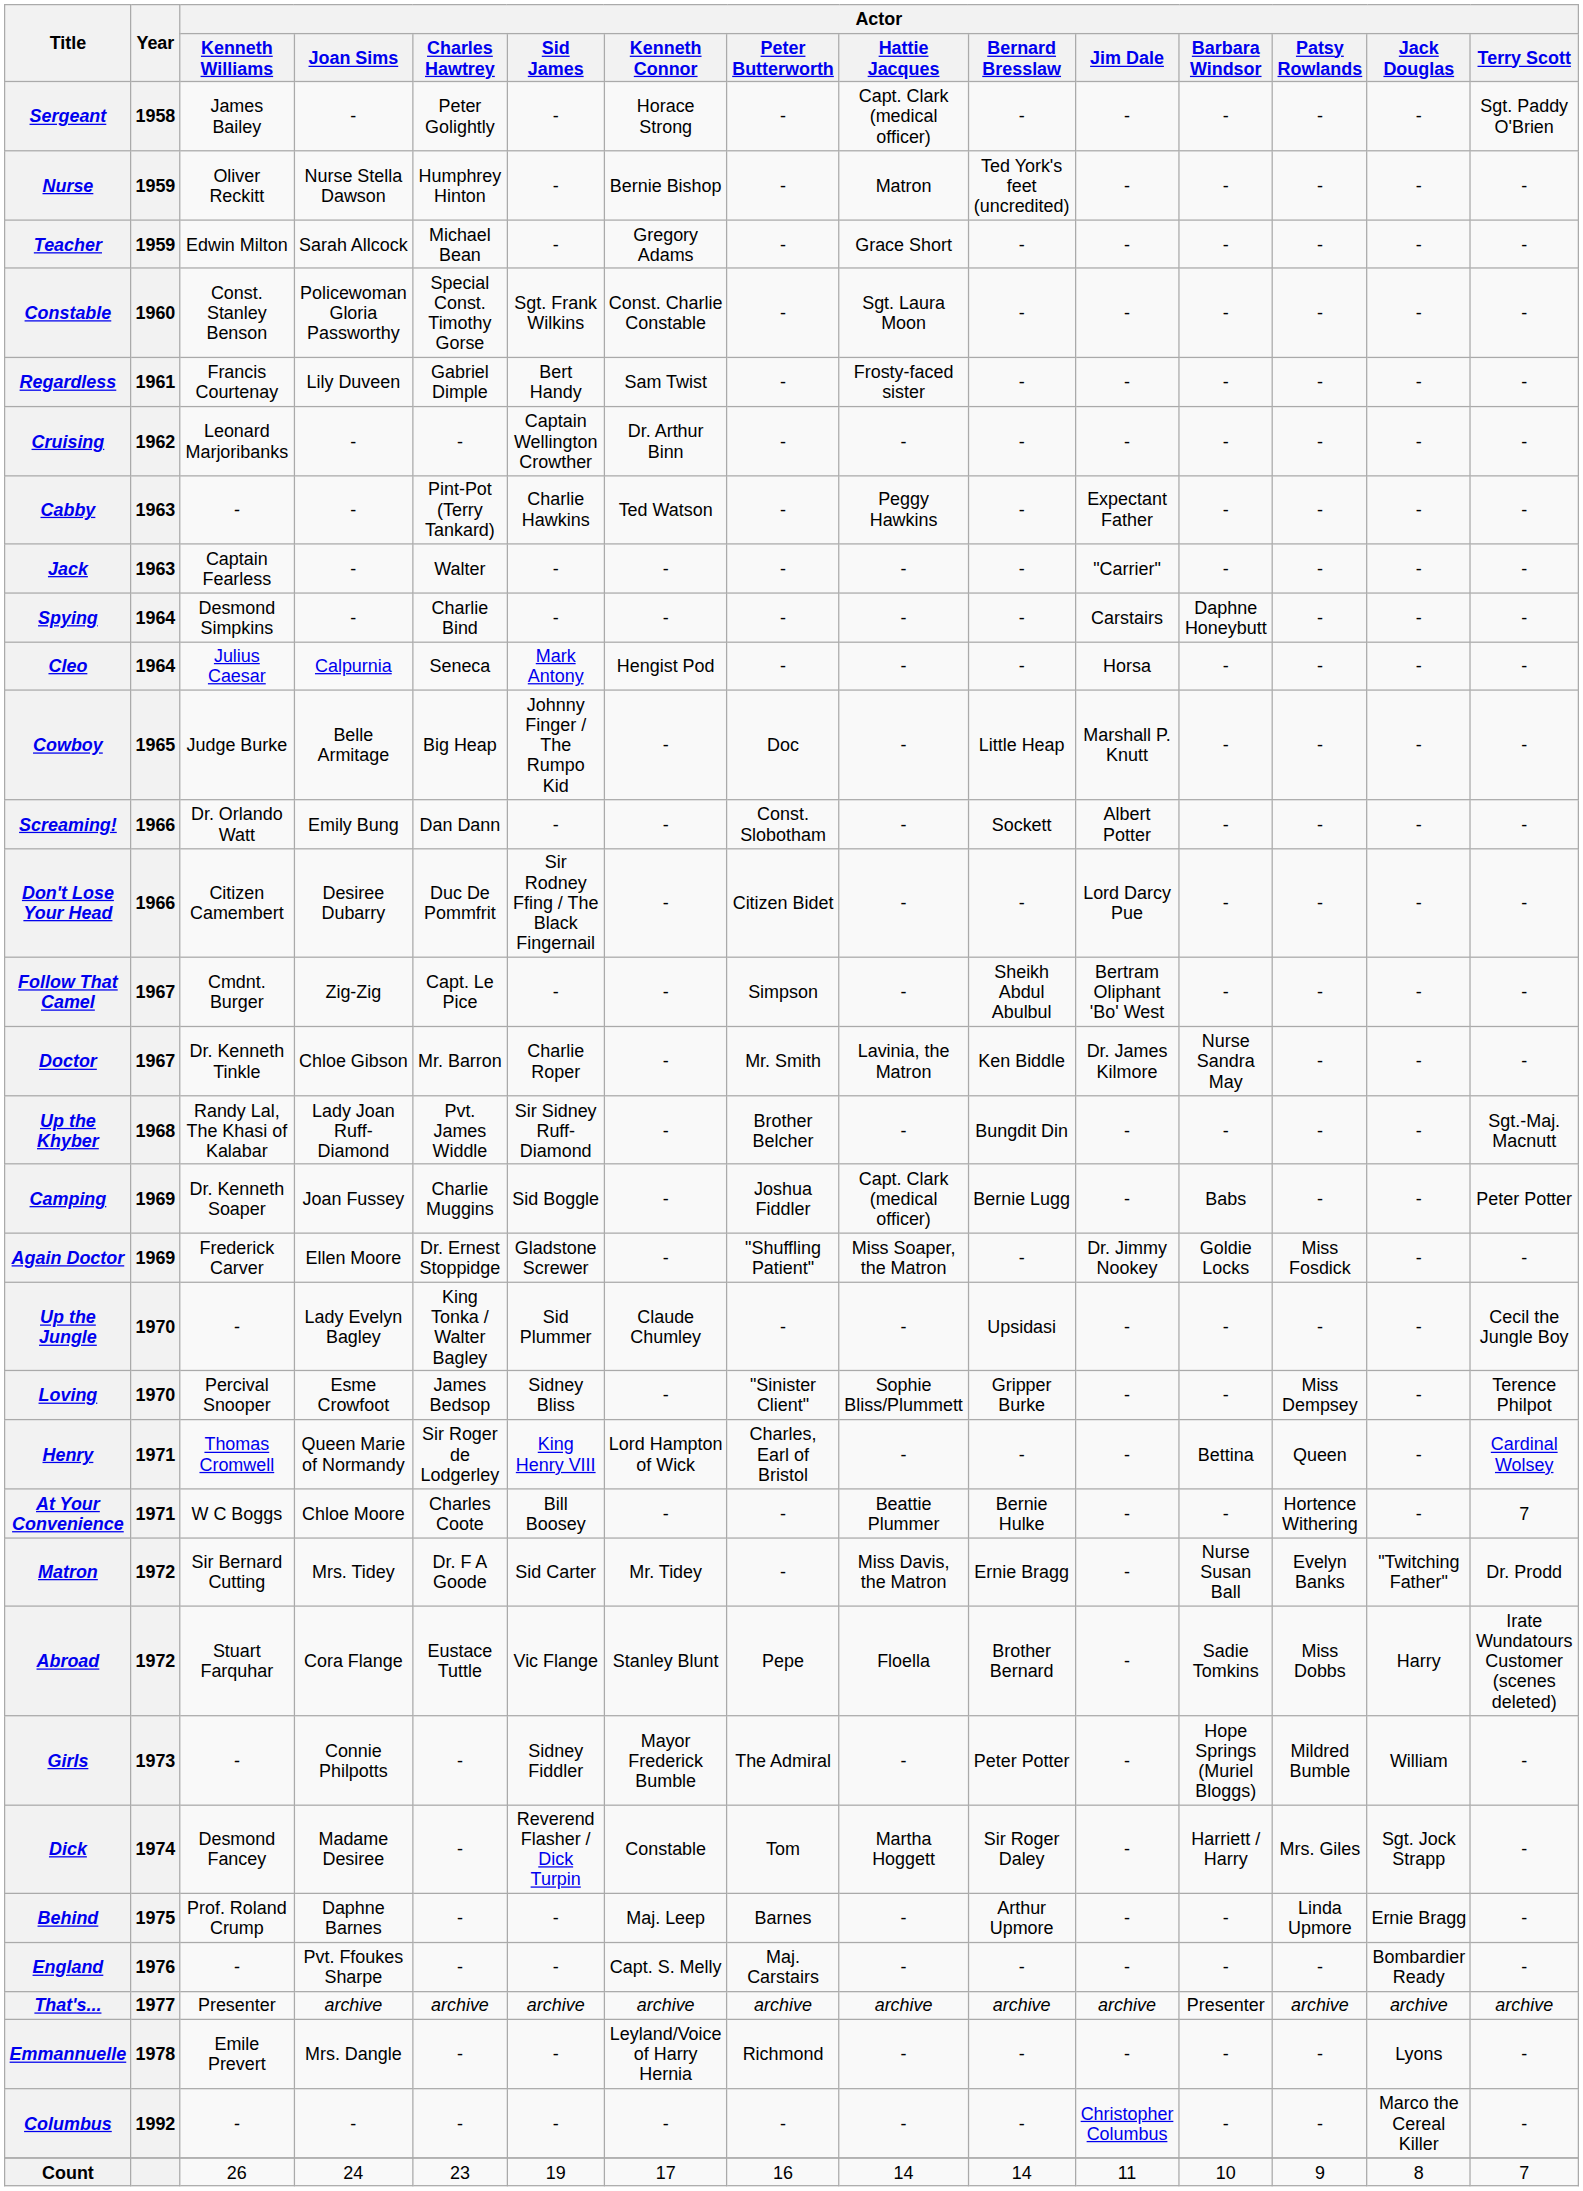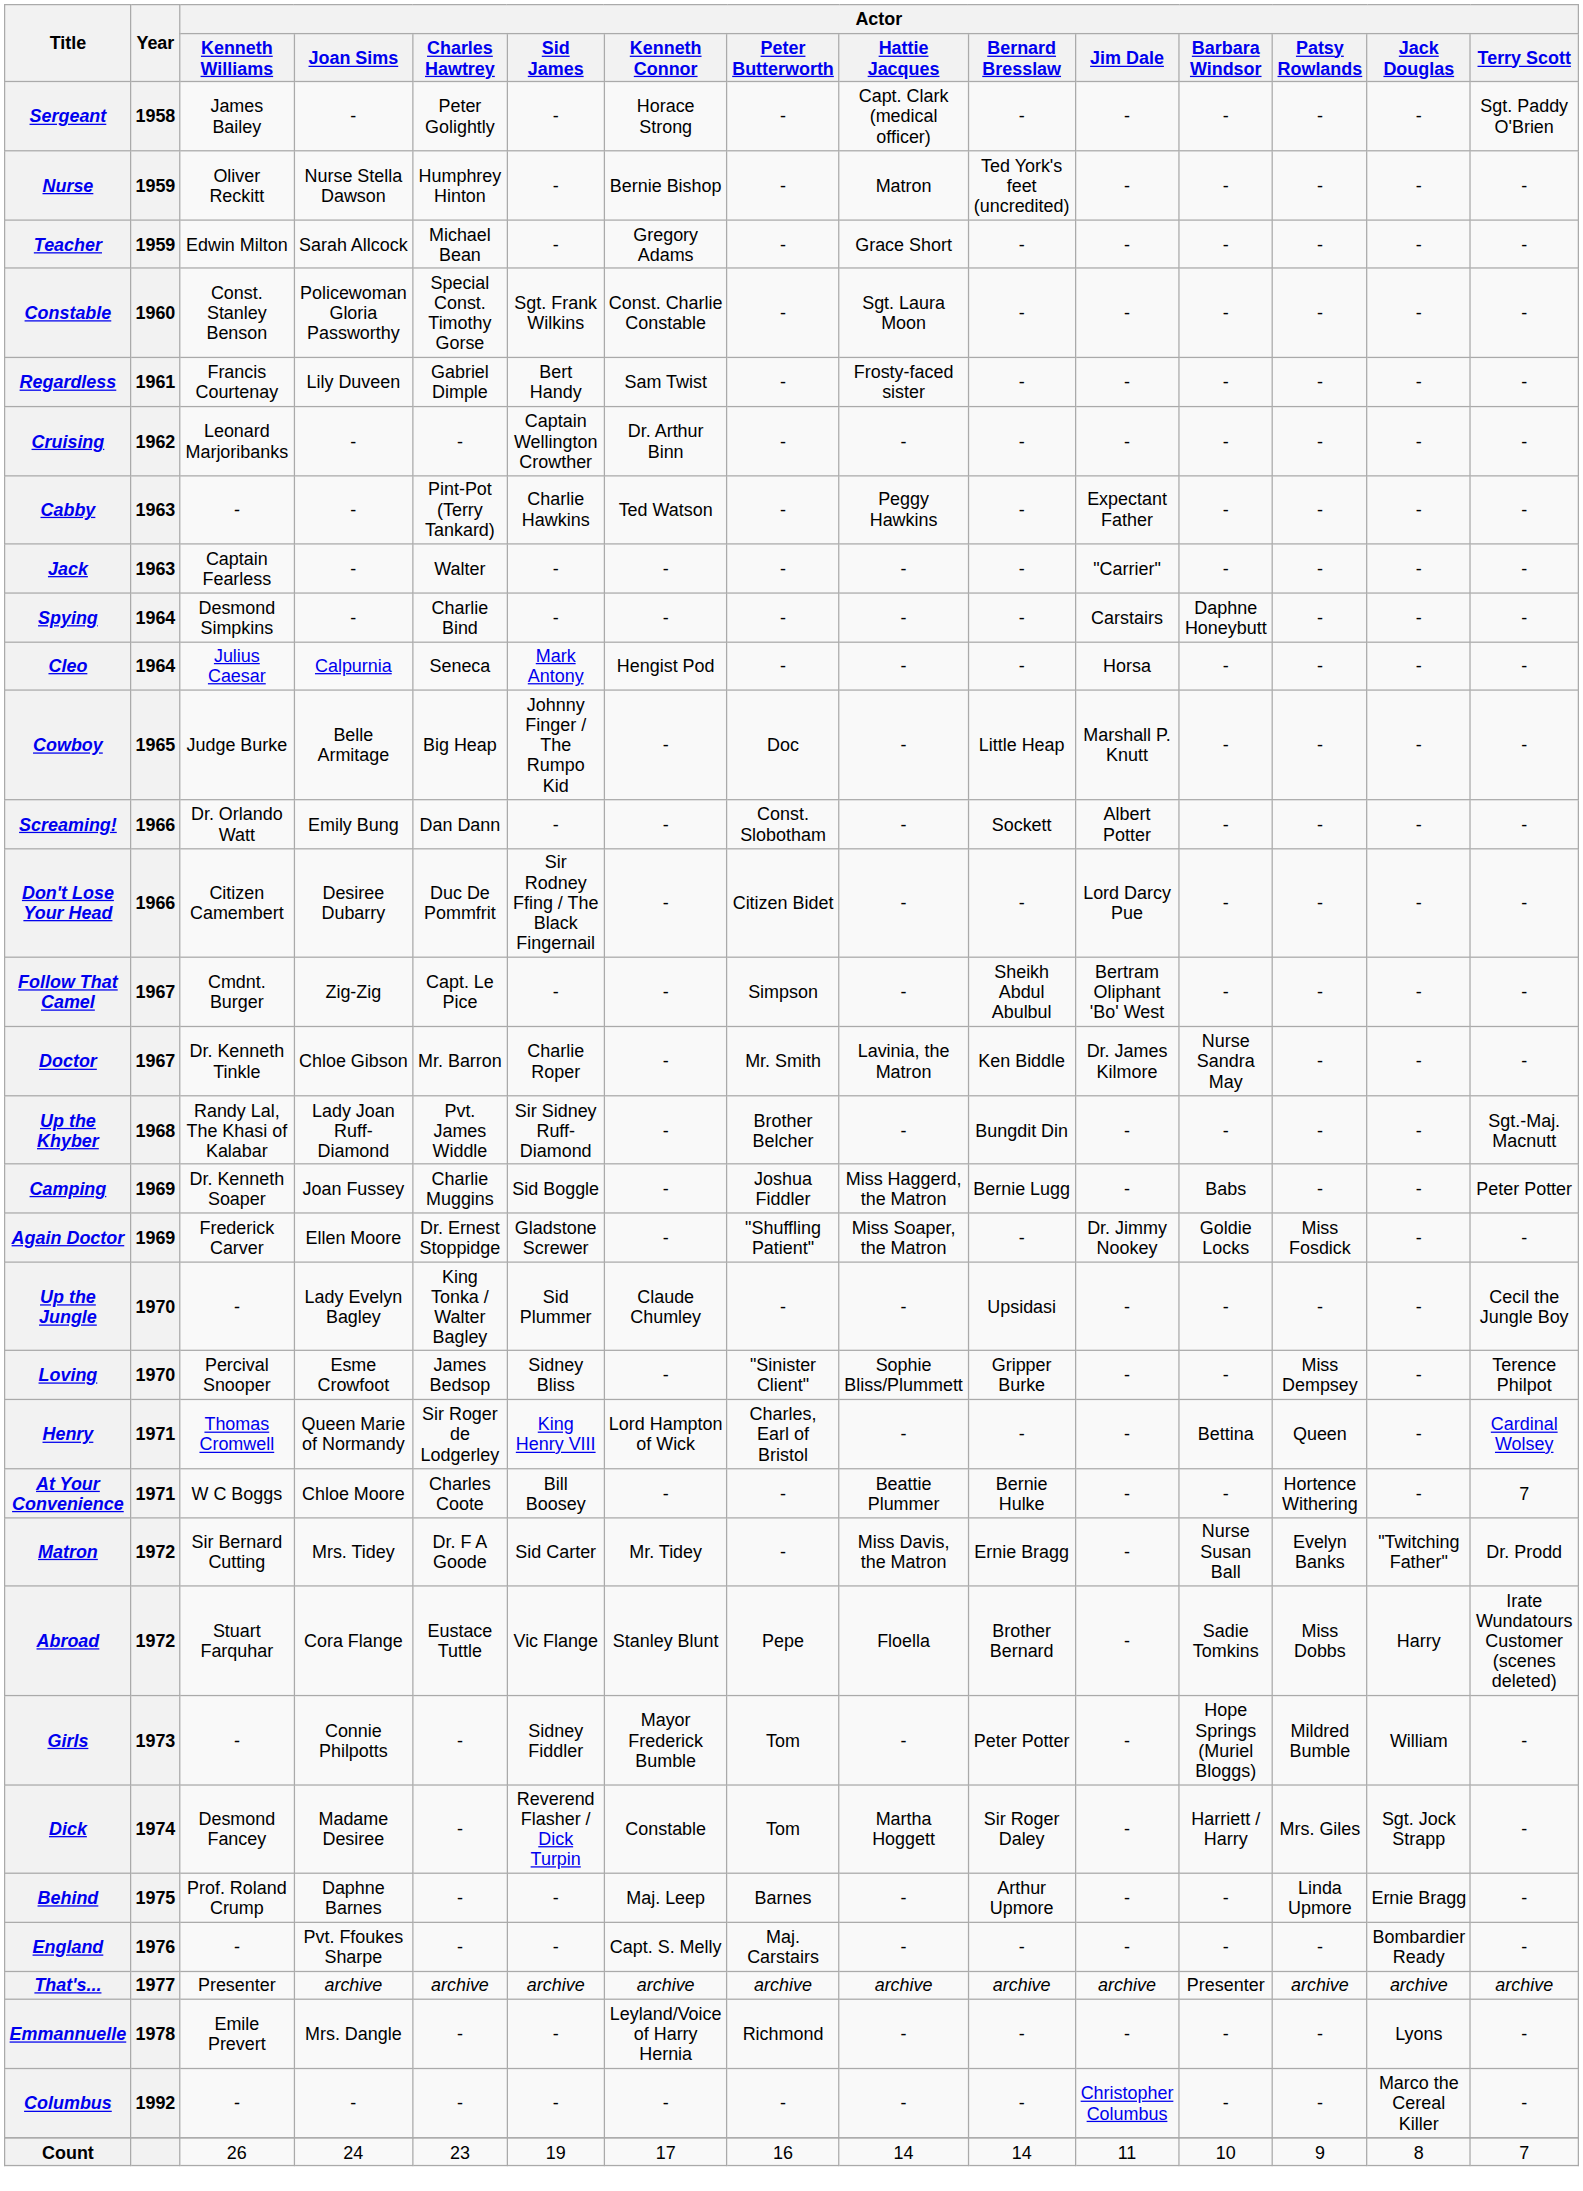Camping | Actor / Hattie Jacques: Capt. Clark (medical officer) -> Miss Haggerd, the Matron
Girls | Actor / Peter Butterworth: The Admiral -> Tom
